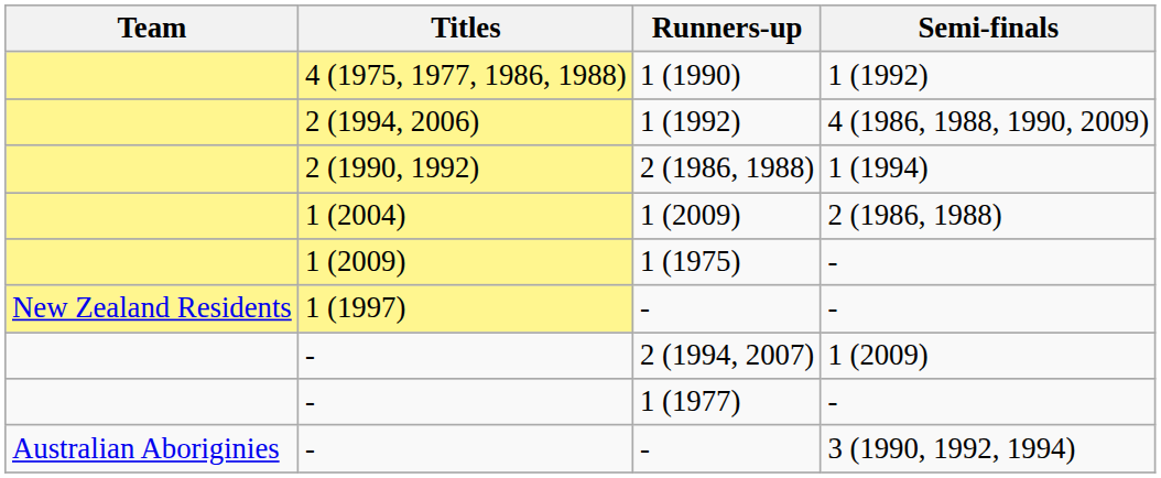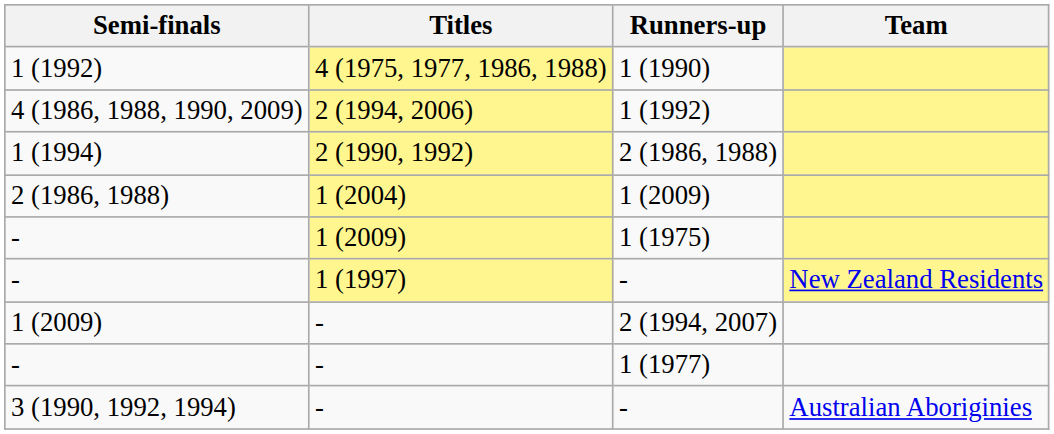columns swapped: Team <-> Semi-finals
